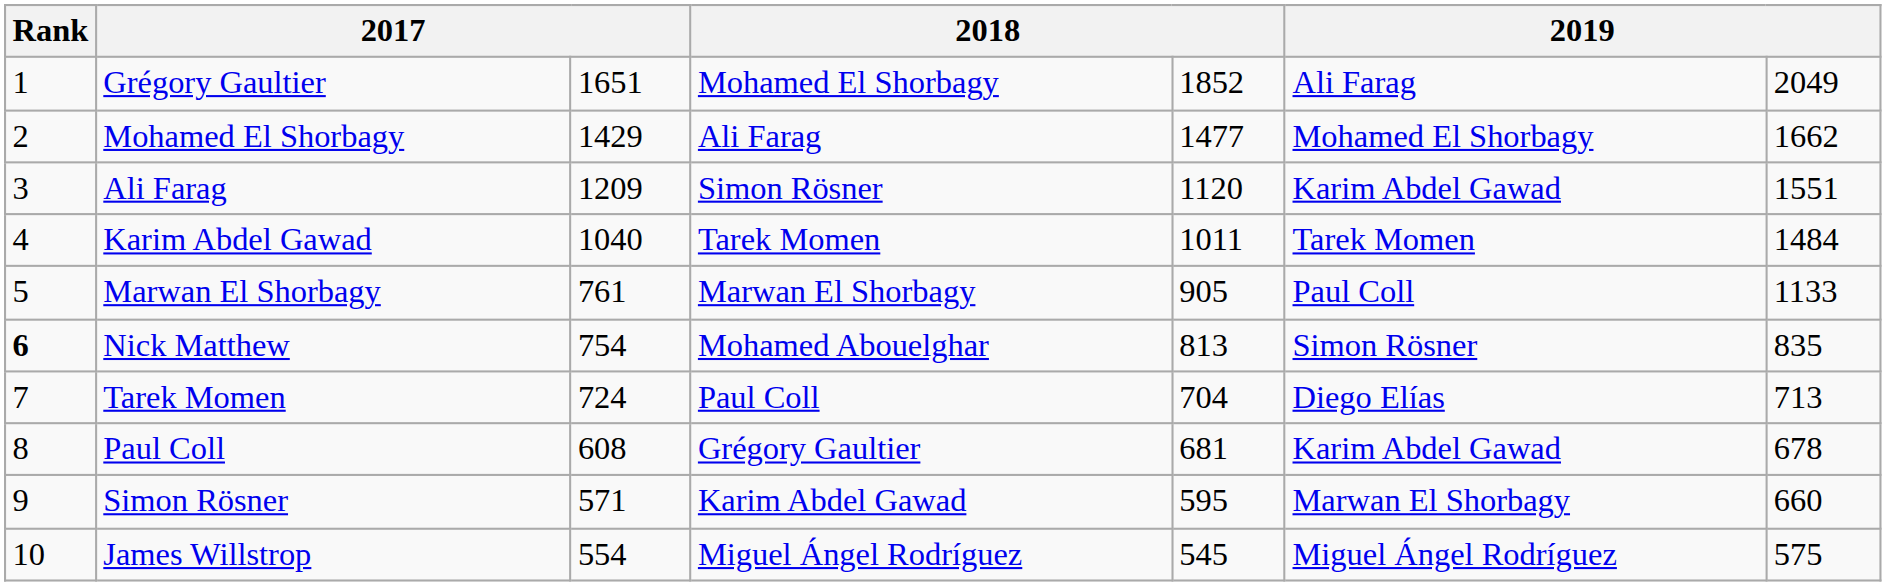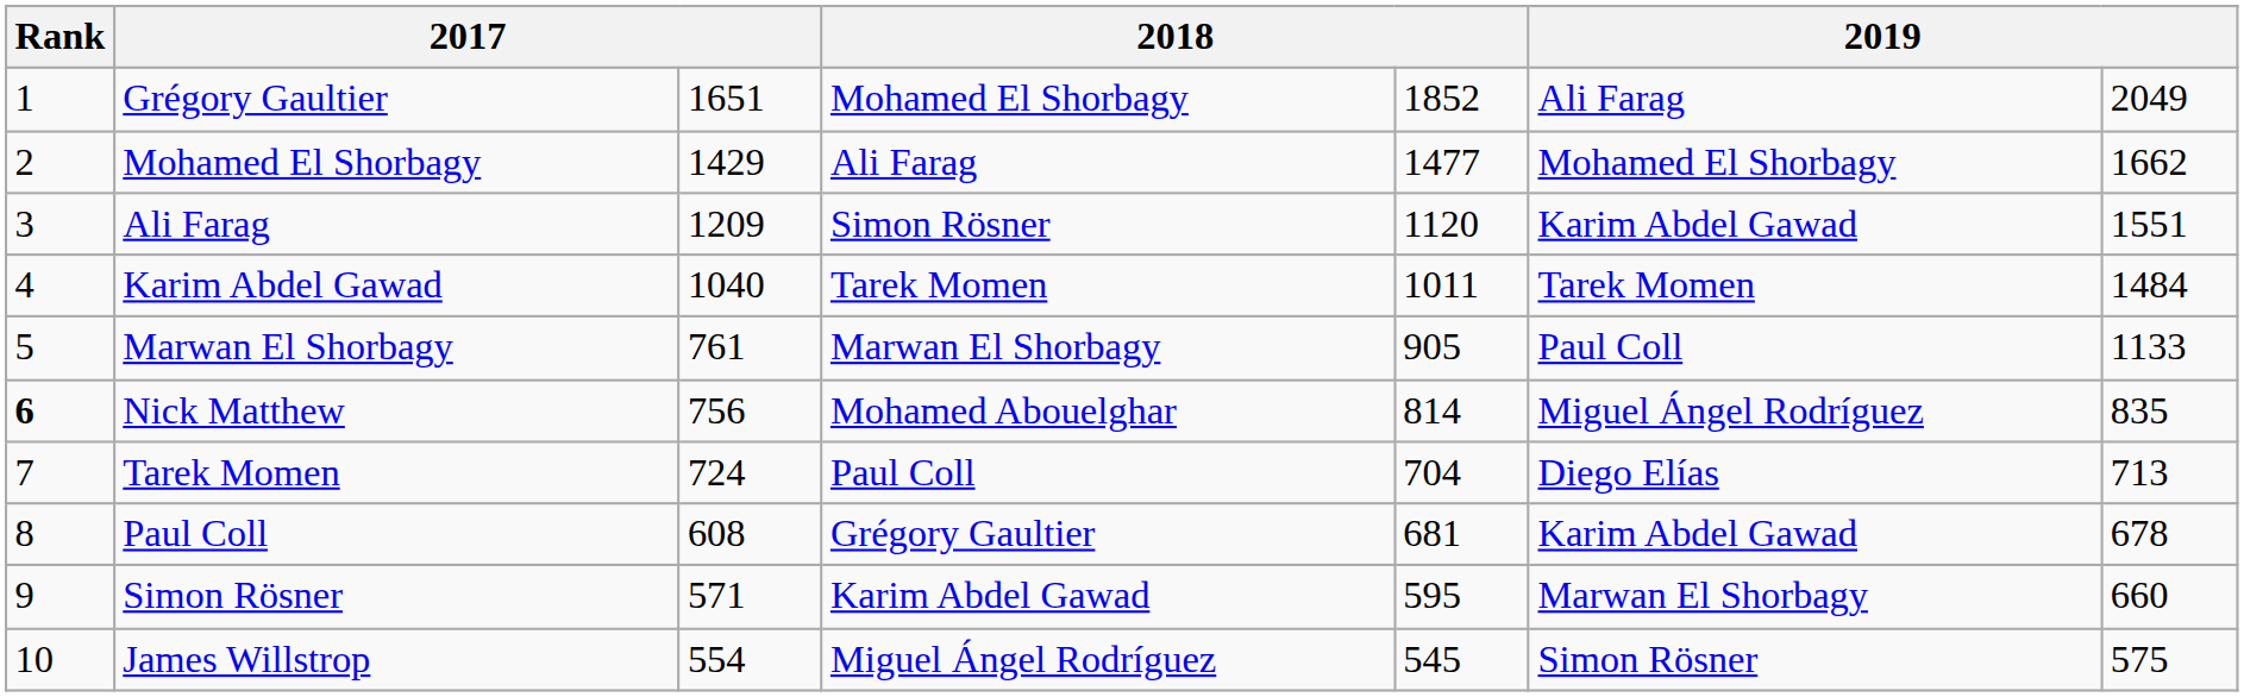Nick Matthew | column 3: 754 -> 756
Nick Matthew | column 5: 813 -> 814
Nick Matthew | column 6: Simon Rösner -> Miguel Ángel Rodríguez
James Willstrop | column 6: Miguel Ángel Rodríguez -> Simon Rösner
